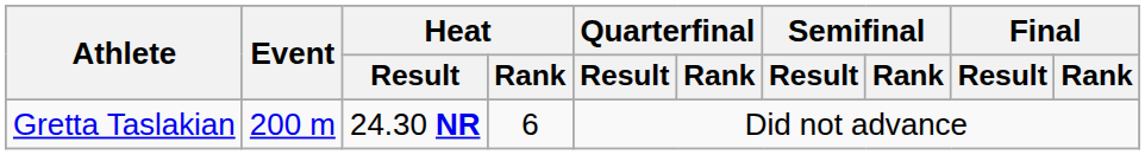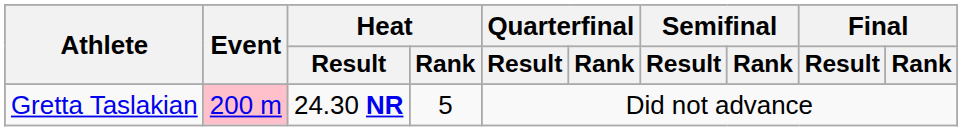Gretta Taslakian | Event: no background -> pink background
Gretta Taslakian | Heat / Rank: 6 -> 5
